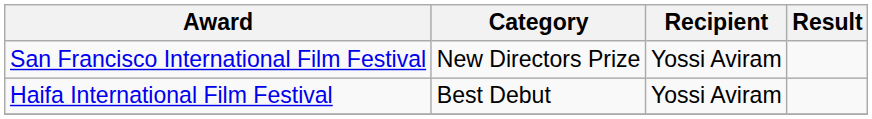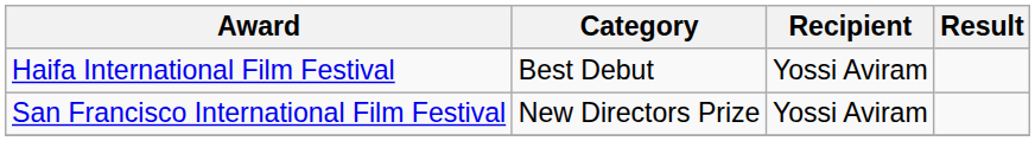rows swapped: Haifa International Film Festival <-> San Francisco International Film Festival
